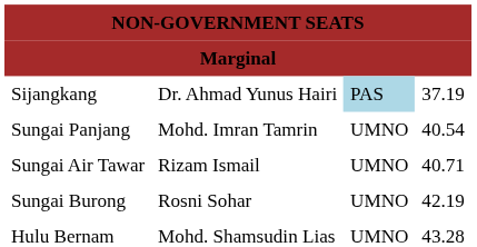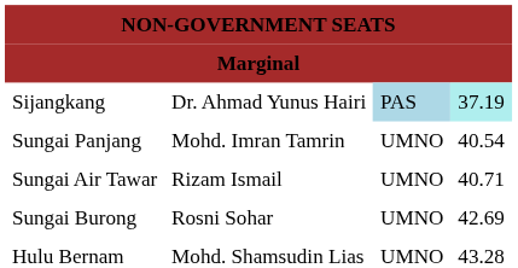Sijangkang | column 4: no background -> paleturquoise background
Sungai Burong | column 4: 42.19 -> 42.69
